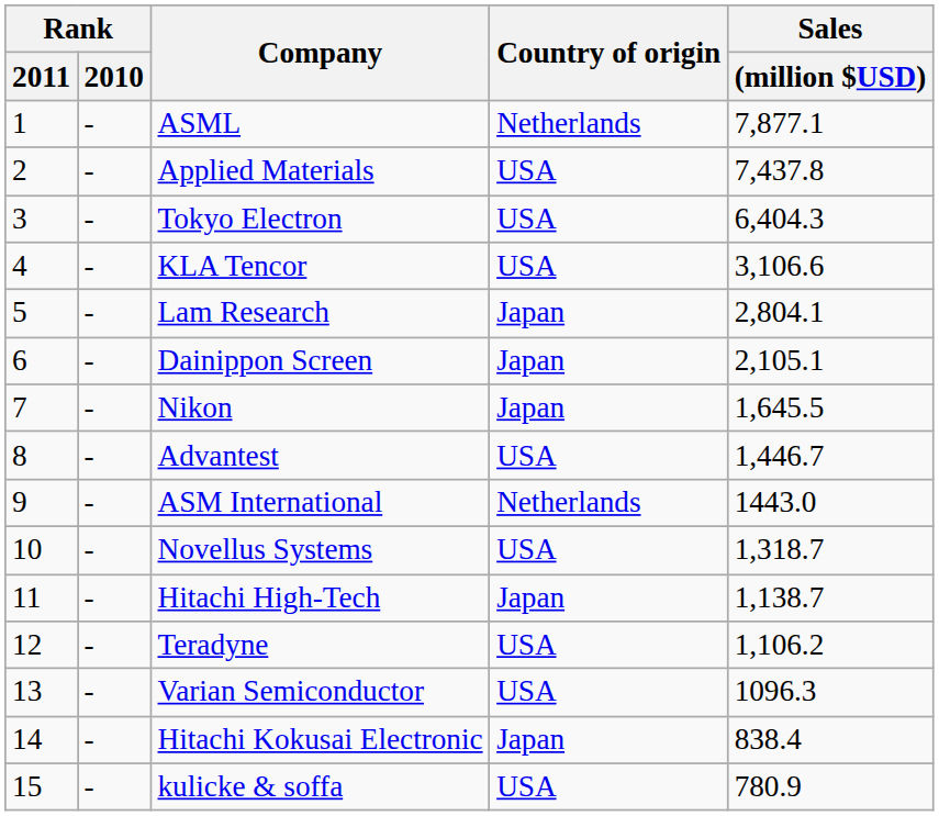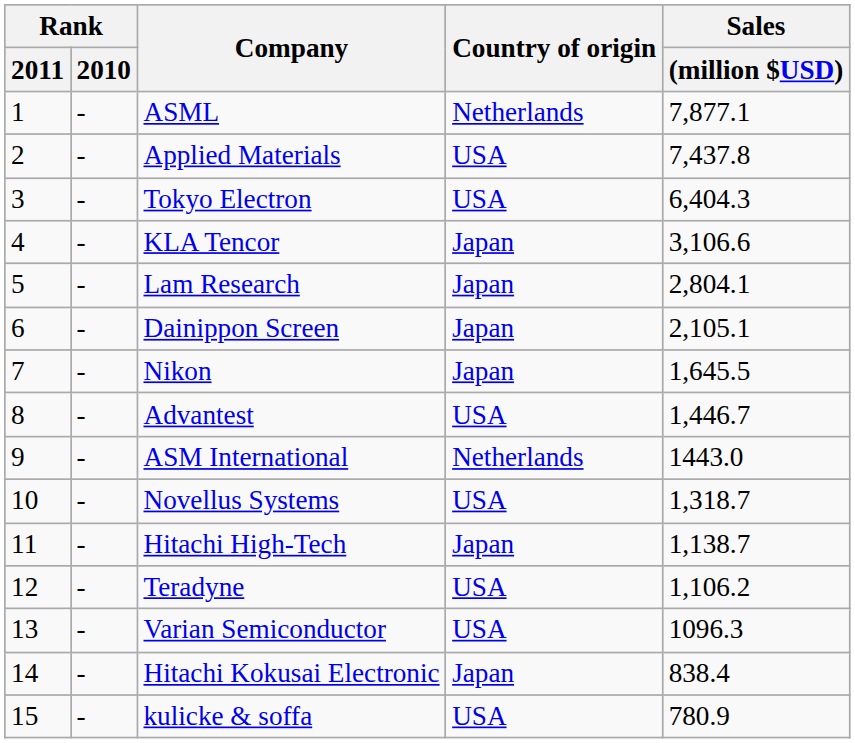KLA Tencor | Country of origin: USA -> Japan
